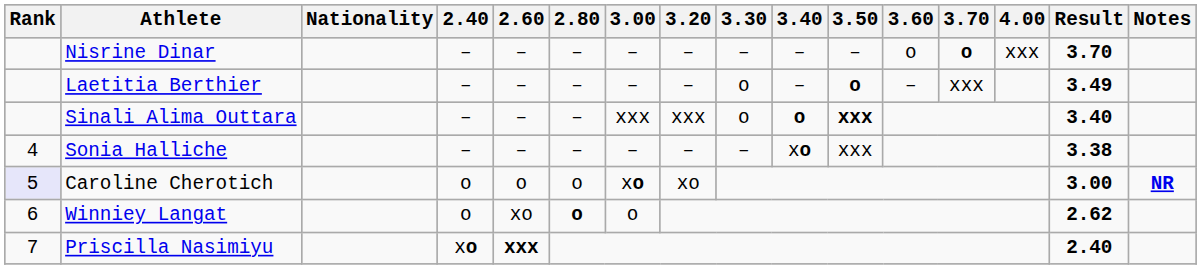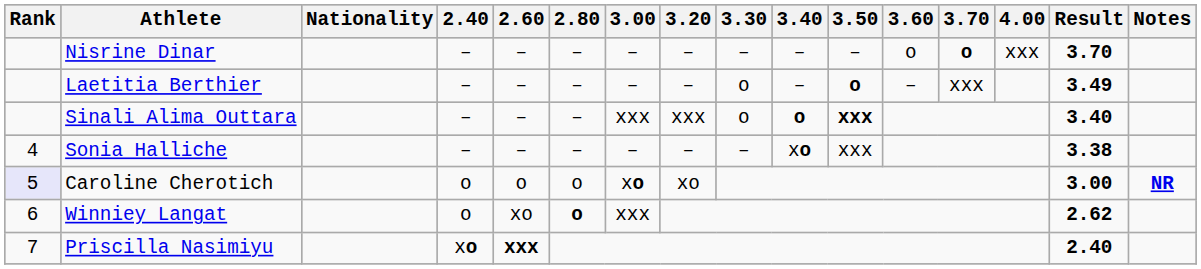Winniey Langat | 3.00: o -> xxx
